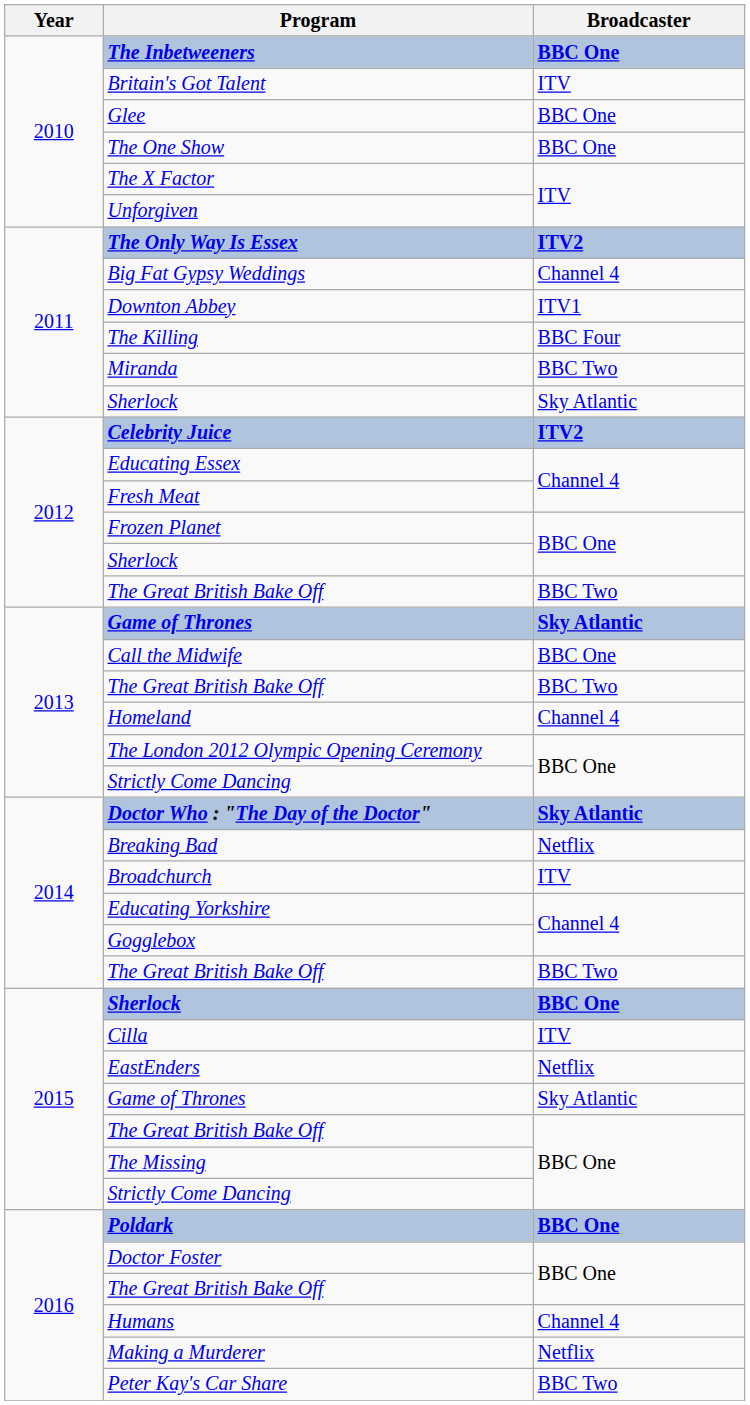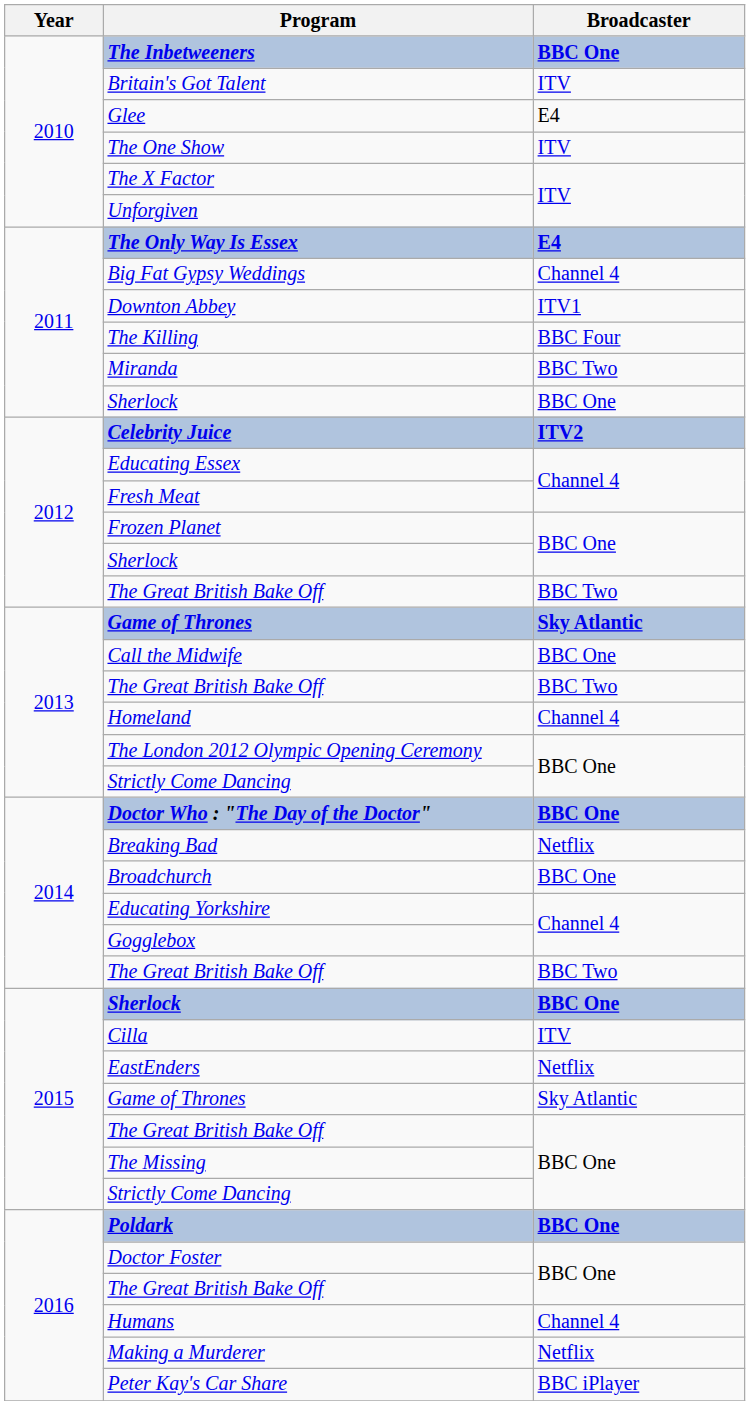Glee | Broadcaster: BBC One -> E4
The One Show | Broadcaster: BBC One -> ITV
The Only Way Is Essex | Broadcaster: ITV2 -> E4
2011 / Sherlock | Broadcaster: Sky Atlantic -> BBC One
Doctor Who : "The Day of the Doctor" | Broadcaster: Sky Atlantic -> BBC One
Broadchurch | Broadcaster: ITV -> BBC One
Peter Kay's Car Share | Broadcaster: BBC Two -> BBC iPlayer
